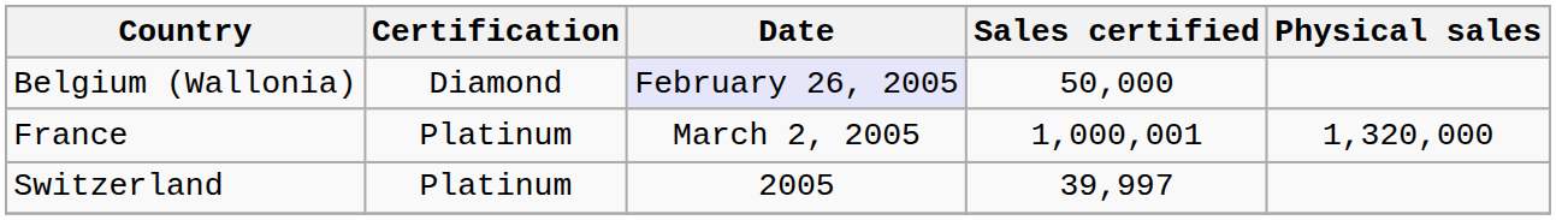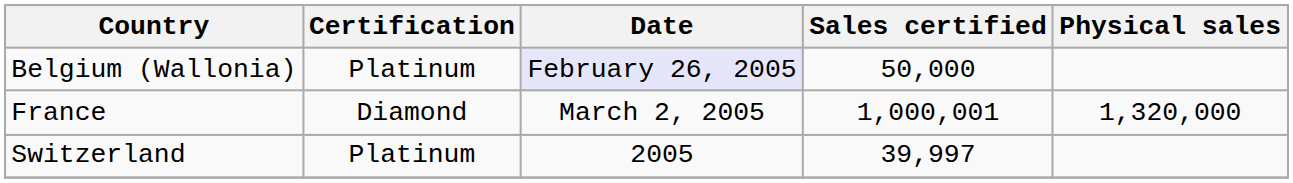Belgium (Wallonia) | Certification: Diamond -> Platinum
France | Certification: Platinum -> Diamond
